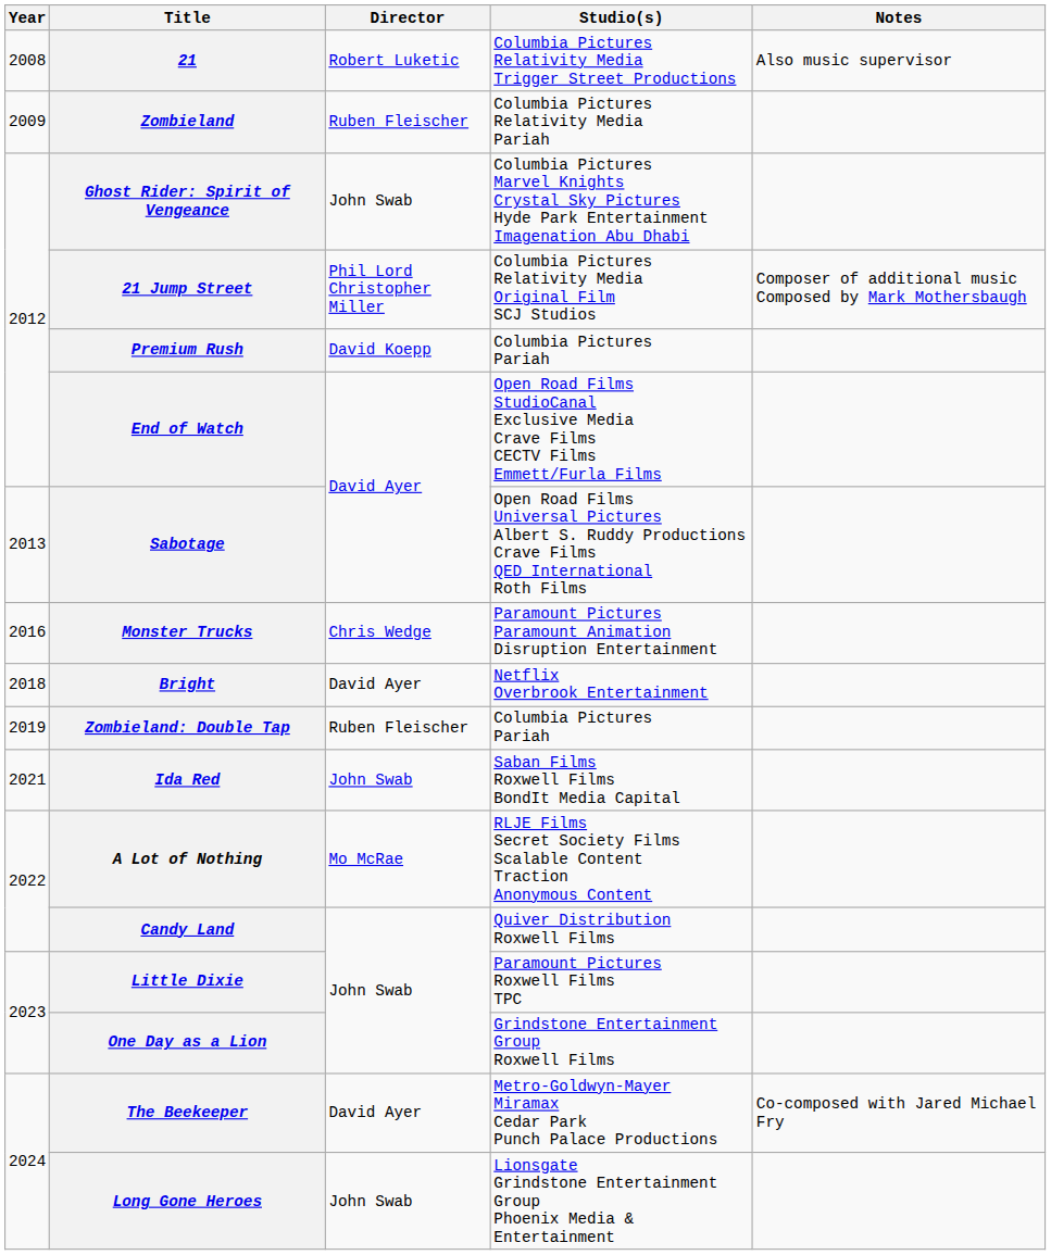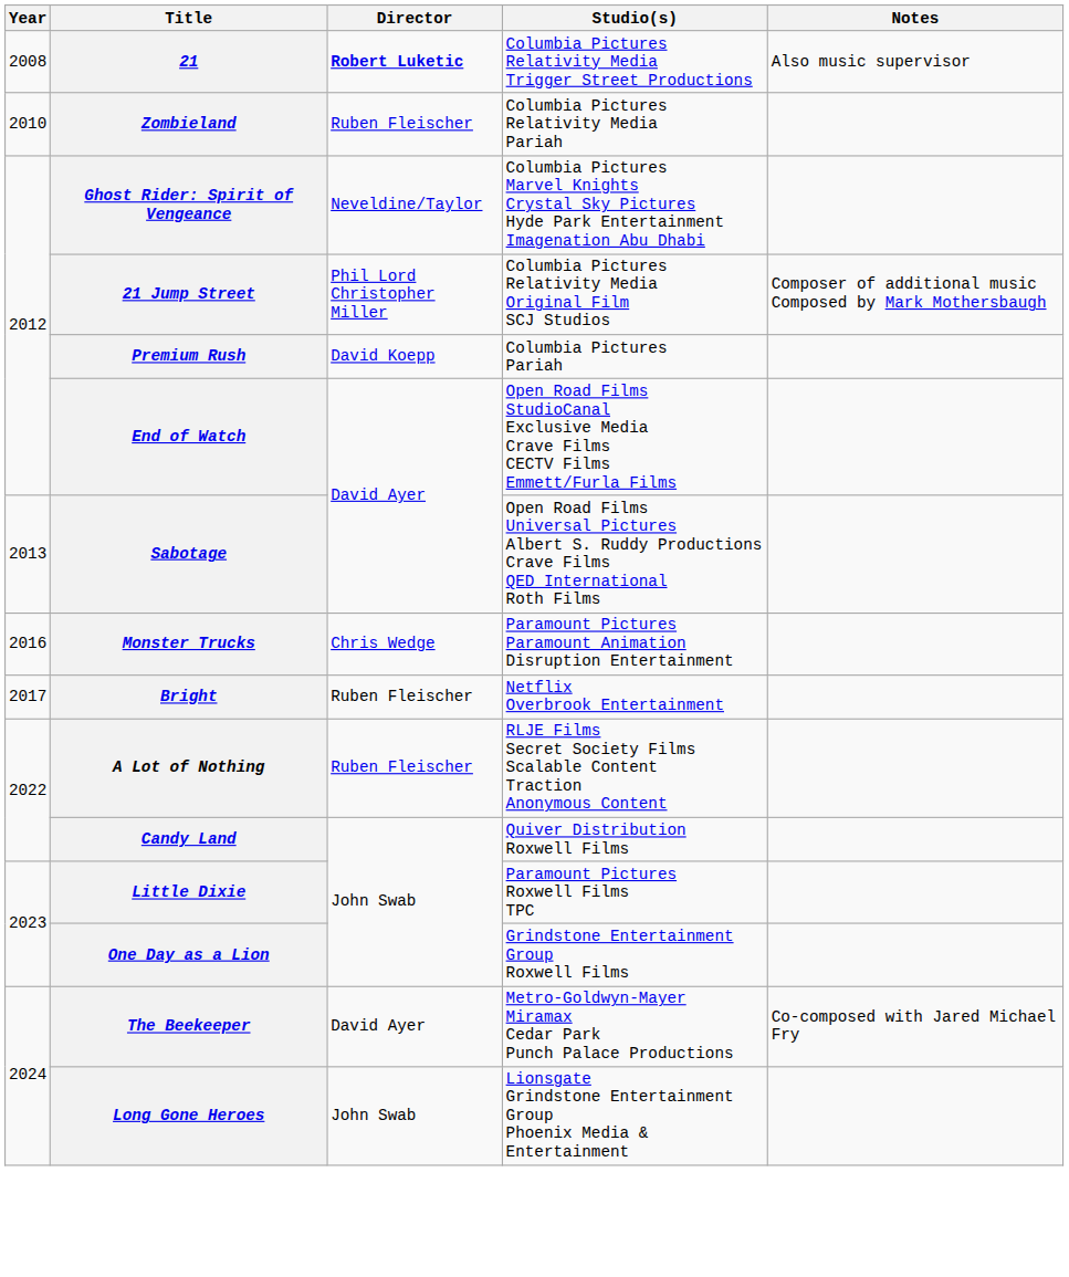21 | Director: normal -> bold
Zombieland | Year: 2009 -> 2010
Ghost Rider: Spirit of Vengeance | Director: John Swab -> Neveldine/Taylor
Bright | Year: 2018 -> 2017
Bright | Director: David Ayer -> Ruben Fleischer
- row: 2019 | Zombieland: Double Tap | Ruben Fleischer | Columbia Pictures Pariah
- row: 2021 | Ida Red | John Swab | Saban Films Roxwell Films BondIt Media Capital
A Lot of Nothing | Director: Mo McRae -> Ruben Fleischer
